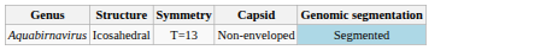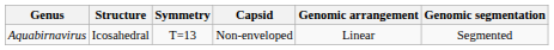+ column: Genomic arrangement | Linear
Aquabirnavirus | Genomic segmentation: lightblue background -> no background
